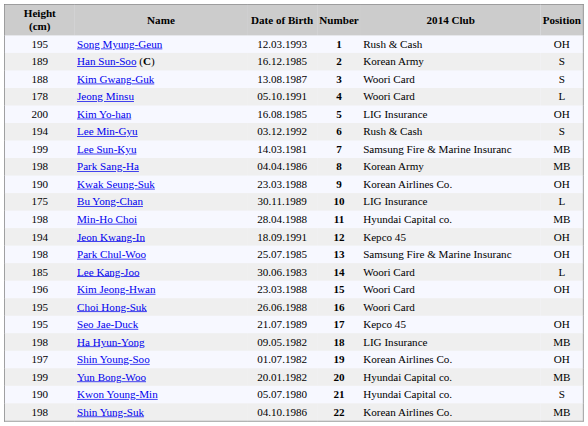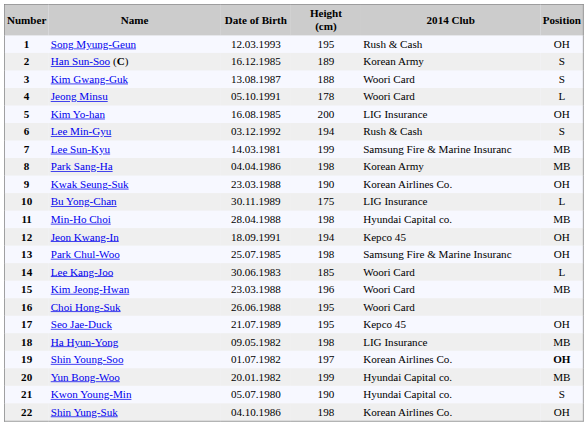columns swapped: Number <-> Height (cm)
Kim Jeong-Hwan | Position: OH -> MB
Shin Young-Soo | Position: normal -> bold
Shin Yung-Suk | Position: MB -> OH
